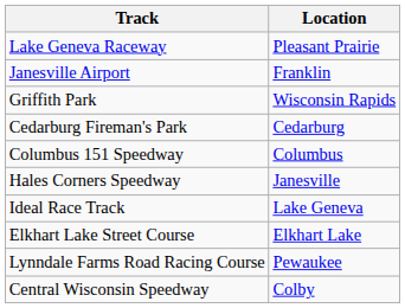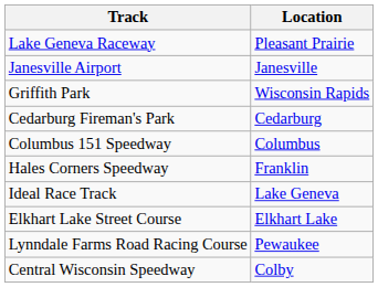Janesville Airport | Location: Franklin -> Janesville
Hales Corners Speedway | Location: Janesville -> Franklin
